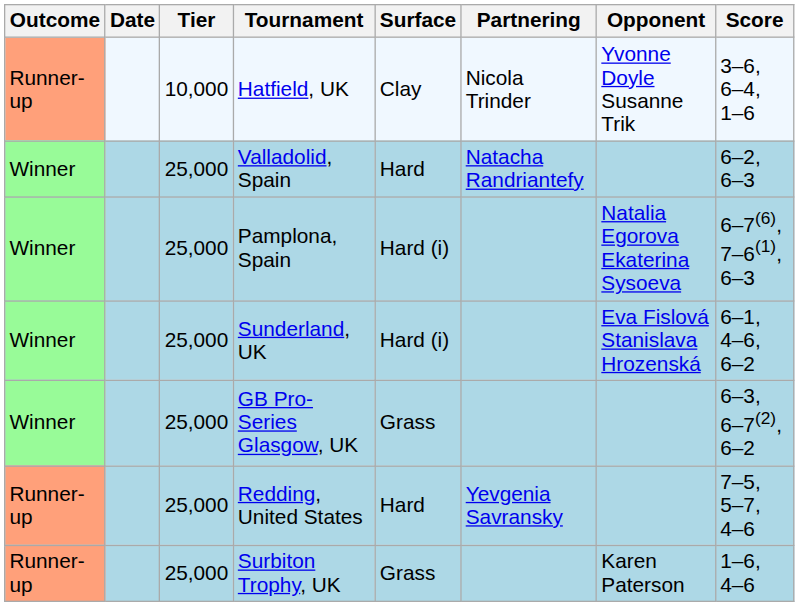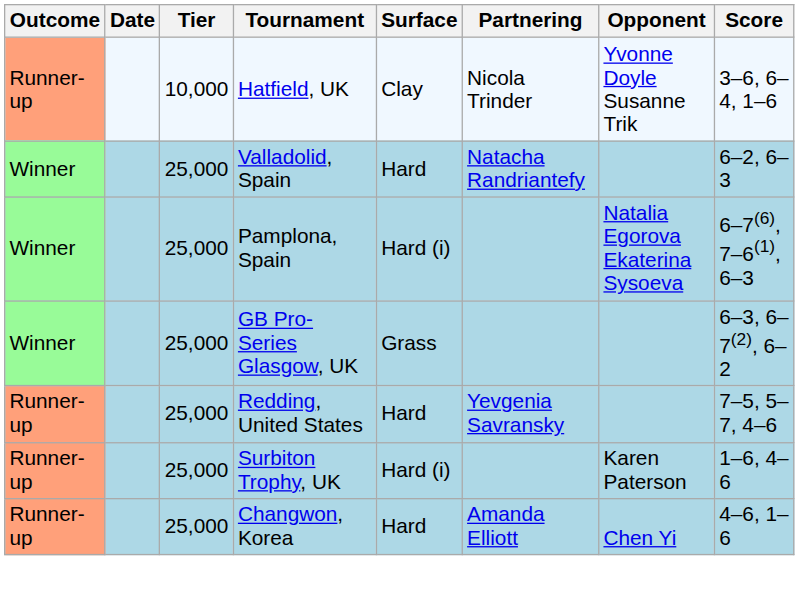- row: Winner | 25,000 | Sunderland, UK | Hard (i) | Eva Fislová Stanislava Hrozenská | 6–1, 4–6, 6–2
Surbiton Trophy, UK | Surface: Grass -> Hard (i)
+ row: Runner-up | 25,000 | Changwon, Korea | Hard | Amanda Elliott | Chen Yi | 4–6, 1–6
